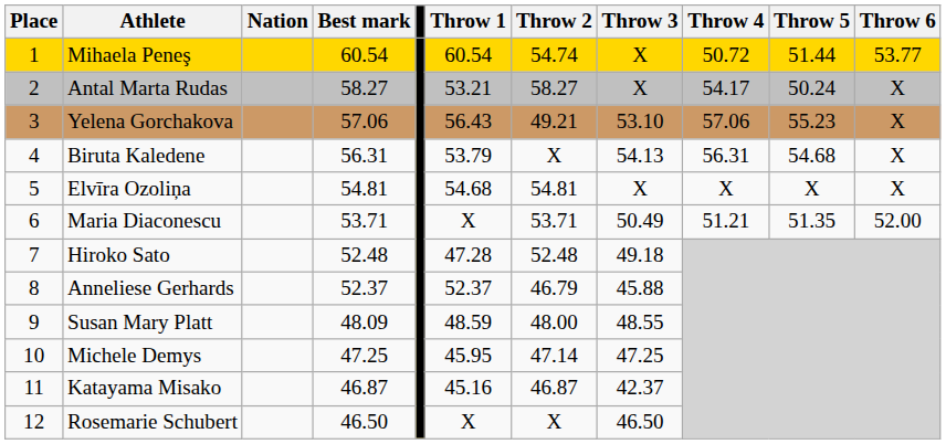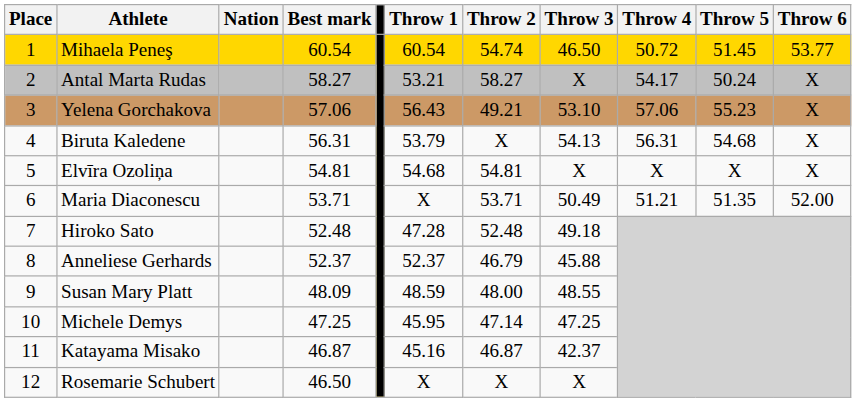Mihaela Peneş | Throw 3: X -> 46.50
Mihaela Peneş | Throw 5: 51.44 -> 51.45
Rosemarie Schubert | Throw 3: 46.50 -> X
